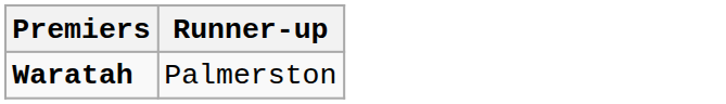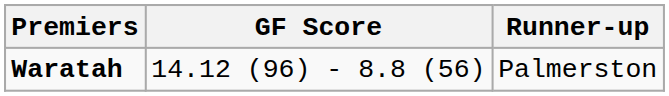+ column: GF Score | 14.12 (96) - 8.8 (56)
